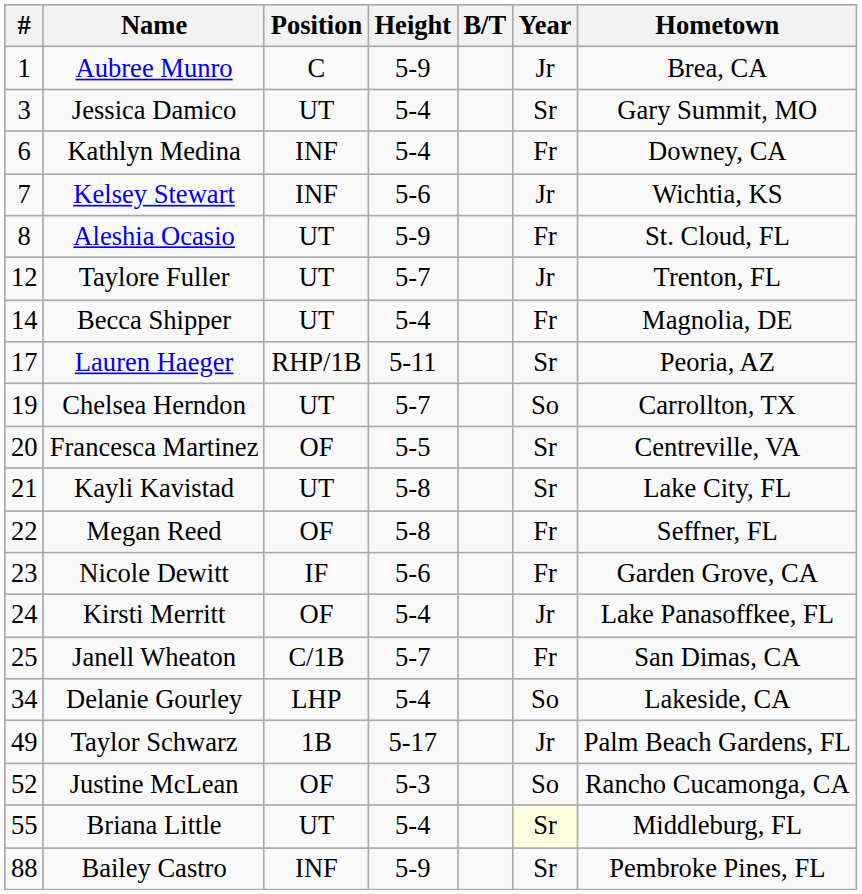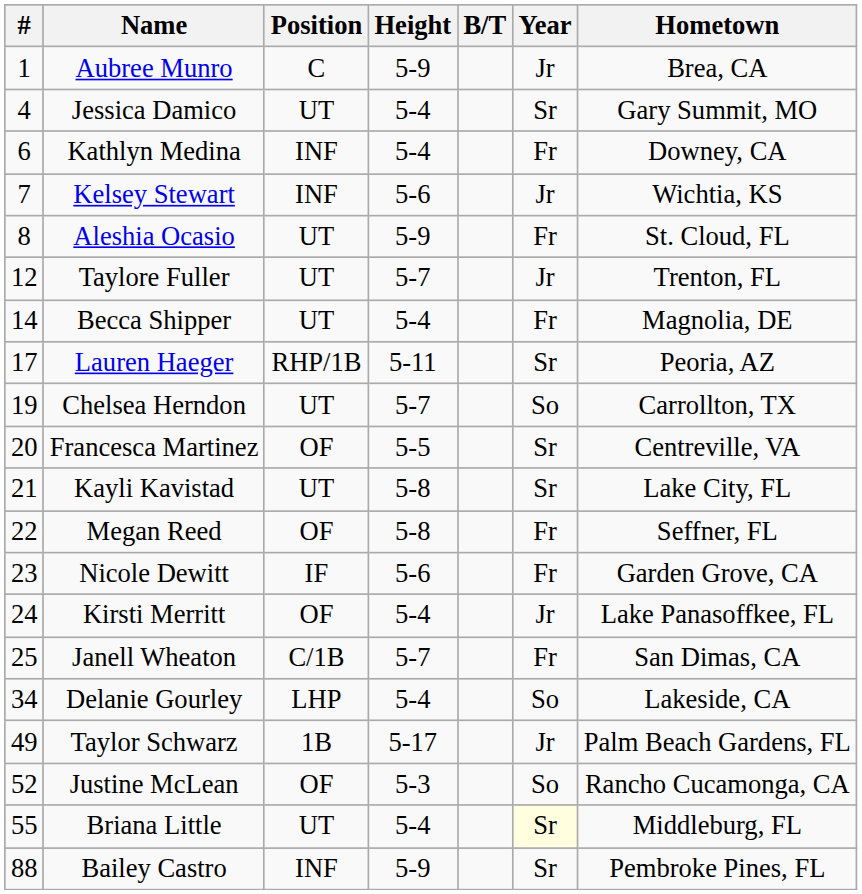Jessica Damico | #: 3 -> 4
